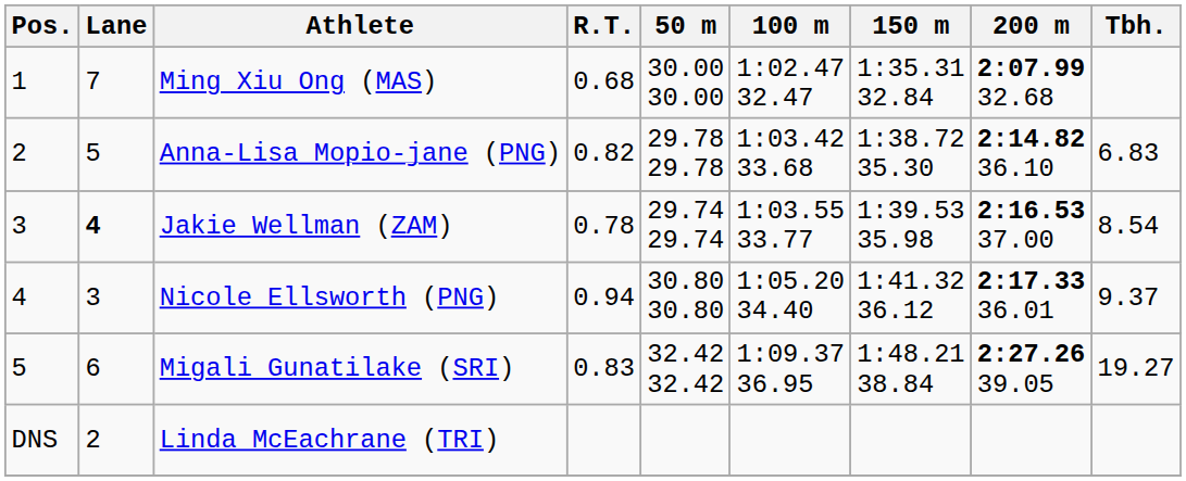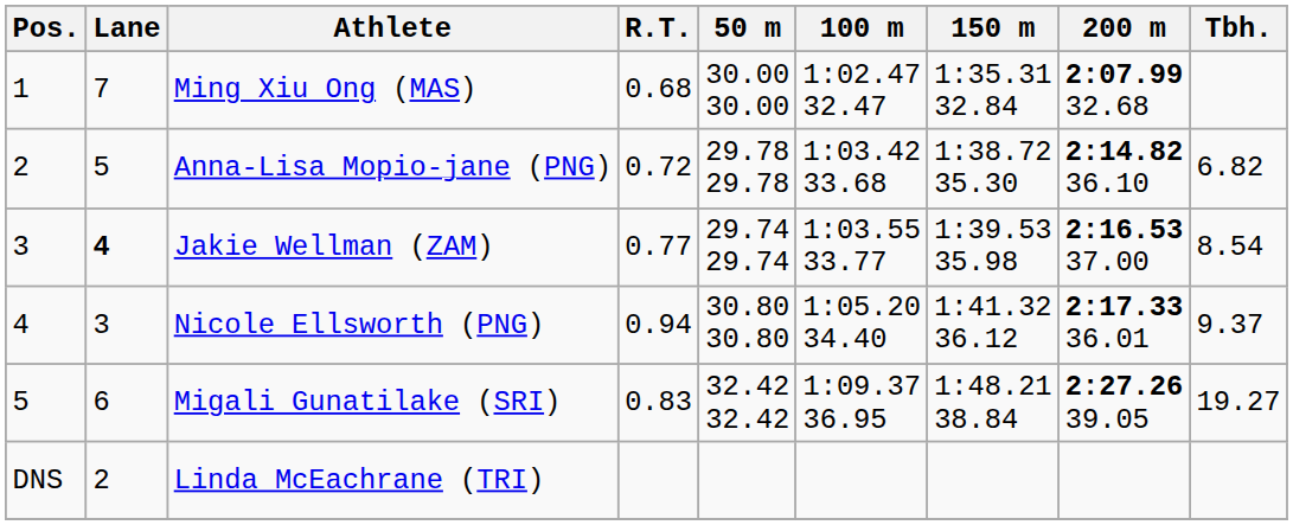Anna-Lisa Mopio-jane (PNG) | R.T.: 0.82 -> 0.72
Anna-Lisa Mopio-jane (PNG) | Tbh.: 6.83 -> 6.82
Jakie Wellman (ZAM) | R.T.: 0.78 -> 0.77
